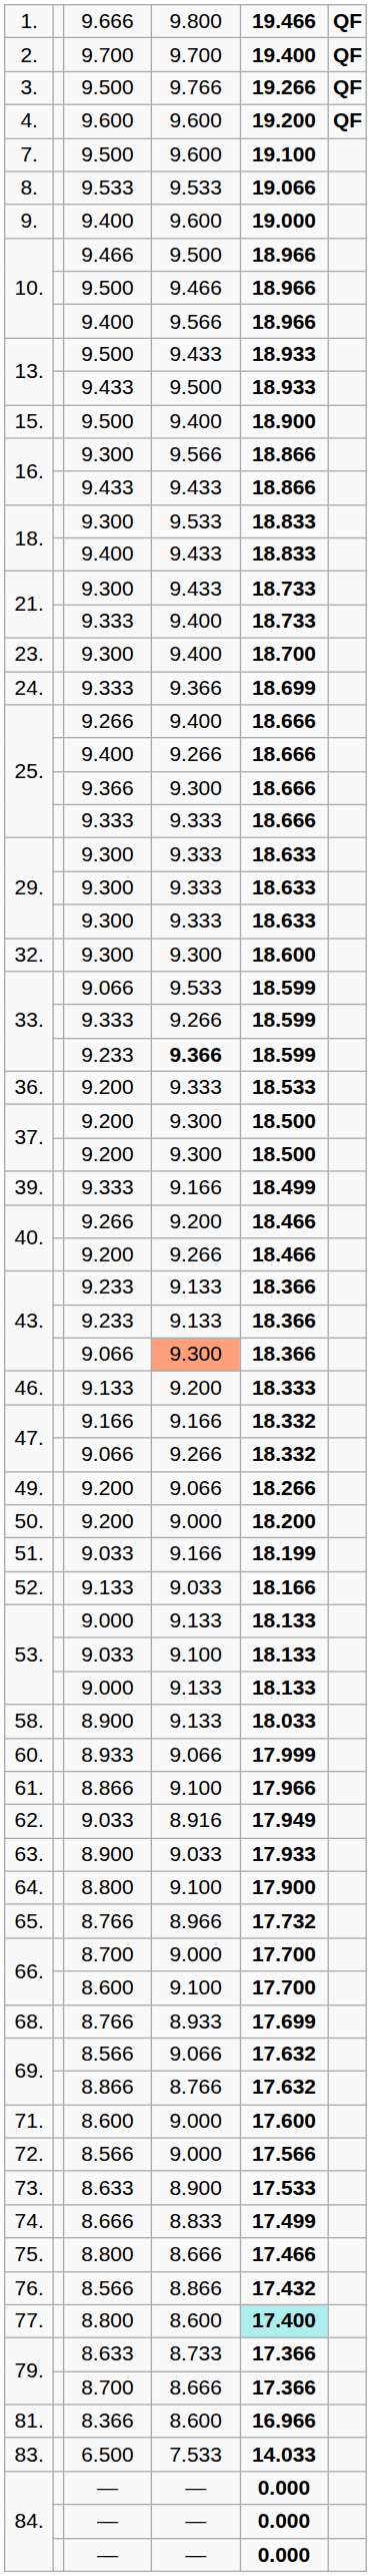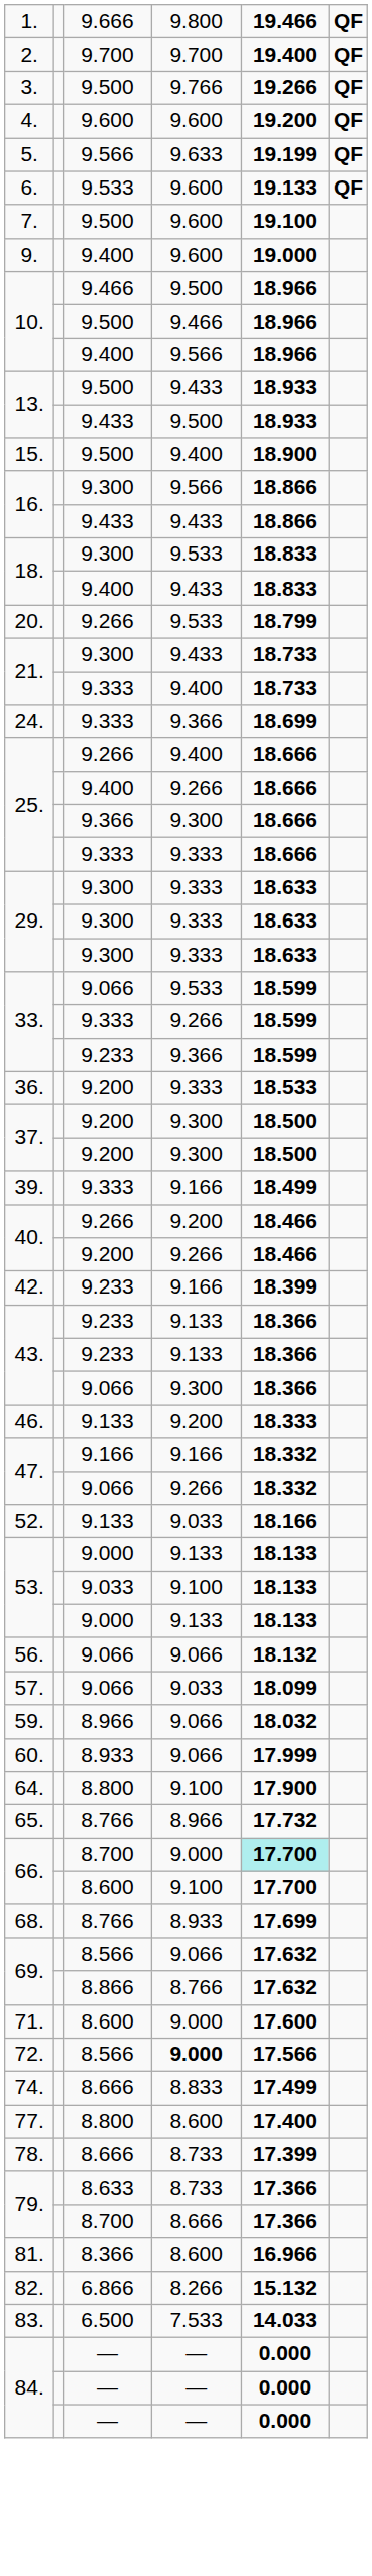+ row: 5. | 9.566 | 9.633 | 19.199 | QF
+ row: 6. | 9.533 | 9.600 | 19.133 | QF
- row: 8. | 9.533 | 9.533 | 19.066
+ row: 20. | 9.266 | 9.533 | 18.799
- row: 23. | 9.300 | 9.400 | 18.700
- row: 32. | 9.300 | 9.300 | 18.600
33. / 9.233 | column 4: bold -> normal
+ row: 42. | 9.233 | 9.166 | 18.399
43. / 9.066 | column 4: lightsalmon background -> no background
- row: 49. | 9.200 | 9.066 | 18.266
- row: 50. | 9.200 | 9.000 | 18.200
- row: 51. | 9.033 | 9.166 | 18.199
+ row: 56. | 9.066 | 9.066 | 18.132
+ row: 57. | 9.066 | 9.033 | 18.099
- row: 58. | 8.900 | 9.133 | 18.033
+ row: 59. | 8.966 | 9.066 | 18.032
- row: 61. | 8.866 | 9.100 | 17.966
- row: 62. | 9.033 | 8.916 | 17.949
- row: 63. | 8.900 | 9.033 | 17.933
66. / 8.700 | column 5: no background -> paleturquoise background
72. | column 4: normal -> bold
- row: 73. | 8.633 | 8.900 | 17.533
- row: 75. | 8.800 | 8.666 | 17.466
- row: 76. | 8.566 | 8.866 | 17.432
77. | column 5: paleturquoise background -> no background
+ row: 78. | 8.666 | 8.733 | 17.399
+ row: 82. | 6.866 | 8.266 | 15.132
